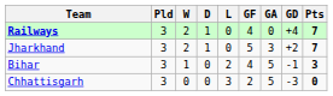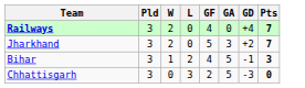- column: D | 1 | 1 | 0 | 0
